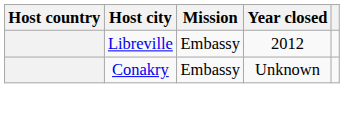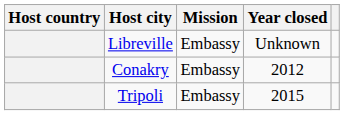Libreville | Year closed: 2012 -> Unknown
Conakry | Year closed: Unknown -> 2012
+ row: Tripoli | Embassy | 2015
